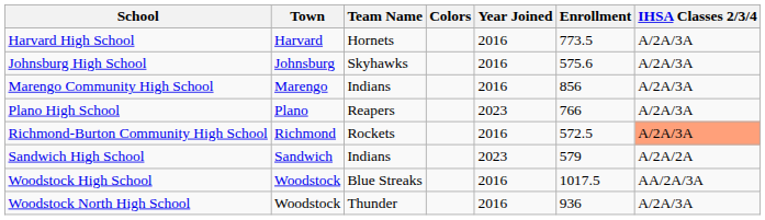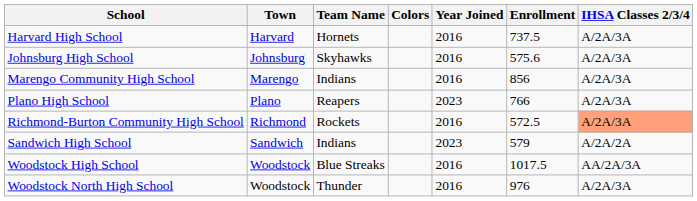Harvard High School | Enrollment: 773.5 -> 737.5
Woodstock North High School | Enrollment: 936 -> 976
